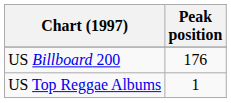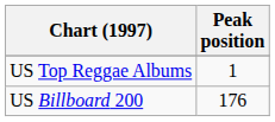rows swapped: US Billboard 200 <-> US Top Reggae Albums
